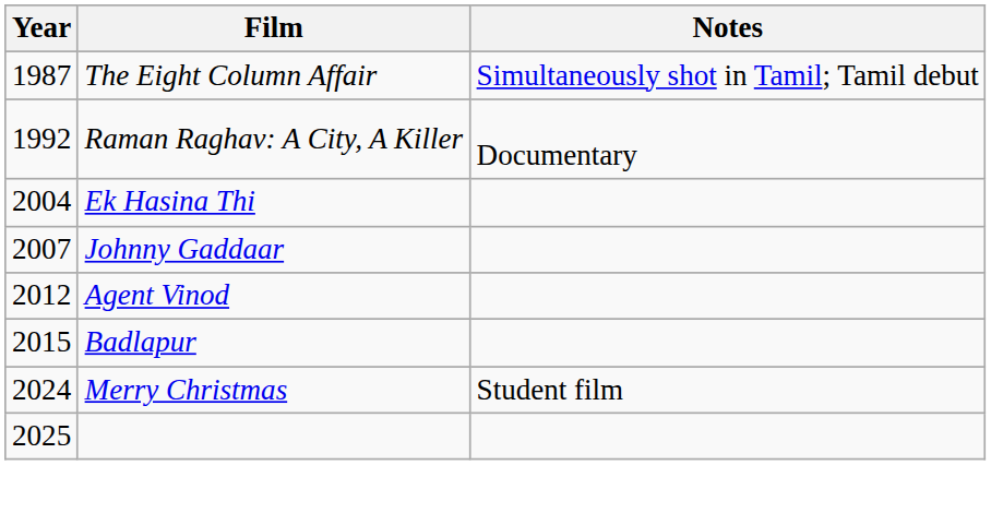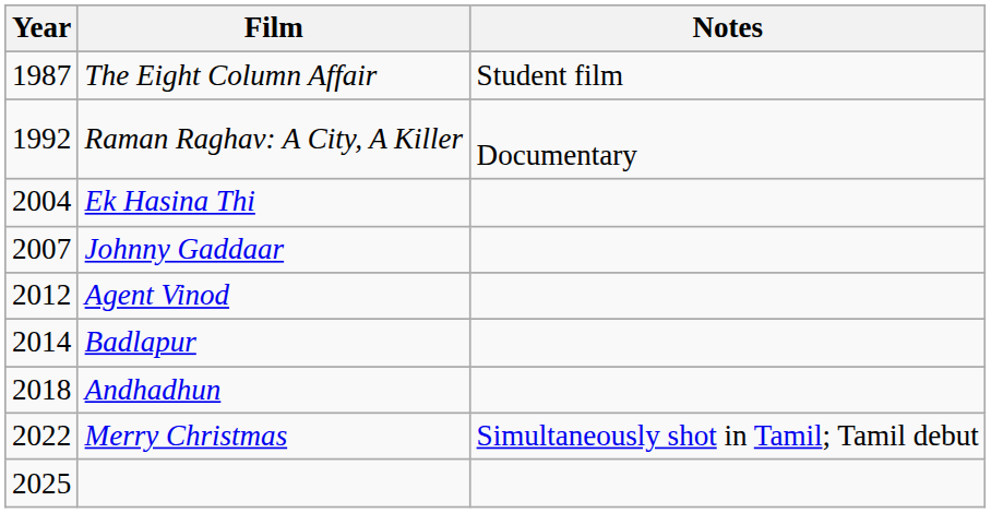The Eight Column Affair | Notes: Simultaneously shot in Tamil; Tamil debut -> Student film
Badlapur | Year: 2015 -> 2014
+ row: 2018 | Andhadhun
Merry Christmas | Year: 2024 -> 2022
Merry Christmas | Notes: Student film -> Simultaneously shot in Tamil; Tamil debut
